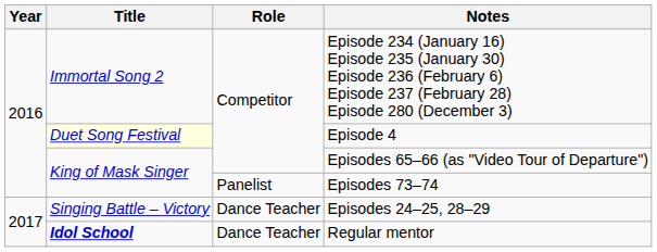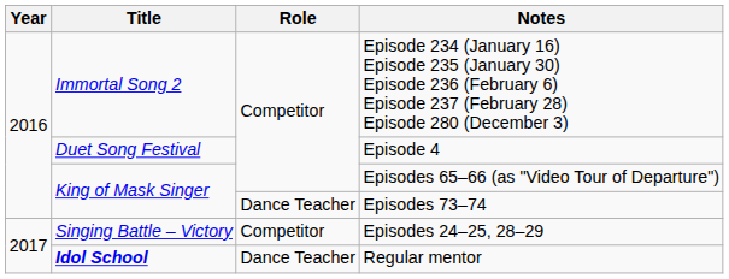Episode 4 | Title: lightyellow background -> no background
Episodes 73–74 | Role: Panelist -> Dance Teacher
Episodes 24–25, 28–29 | Role: Dance Teacher -> Competitor
